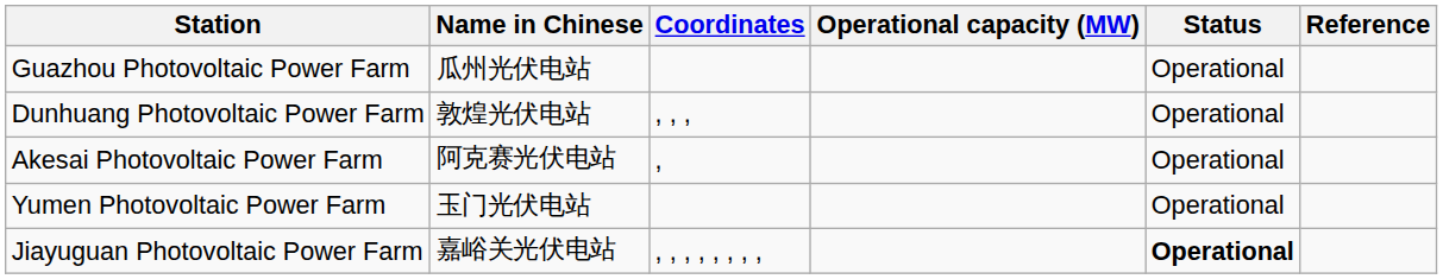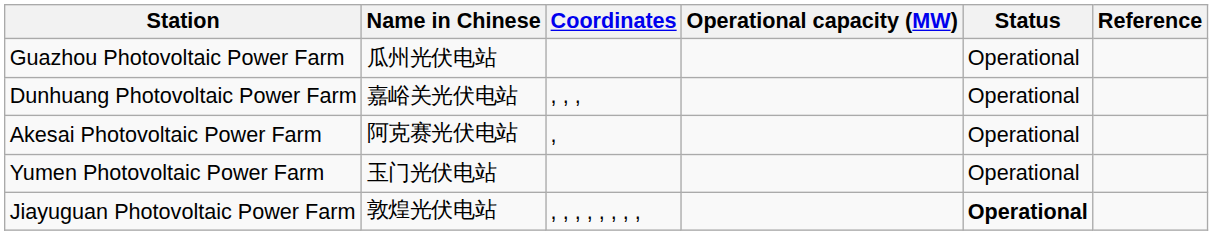Dunhuang Photovoltaic Power Farm | Name in Chinese: 敦煌光伏电站 -> 嘉峪关光伏电站
Jiayuguan Photovoltaic Power Farm | Name in Chinese: 嘉峪关光伏电站 -> 敦煌光伏电站
